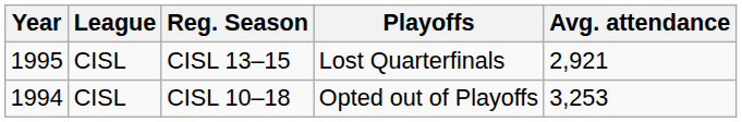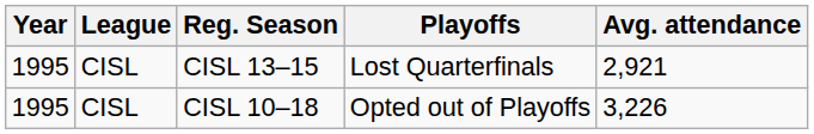CISL 10–18 | Year: 1994 -> 1995
CISL 10–18 | Avg. attendance: 3,253 -> 3,226
